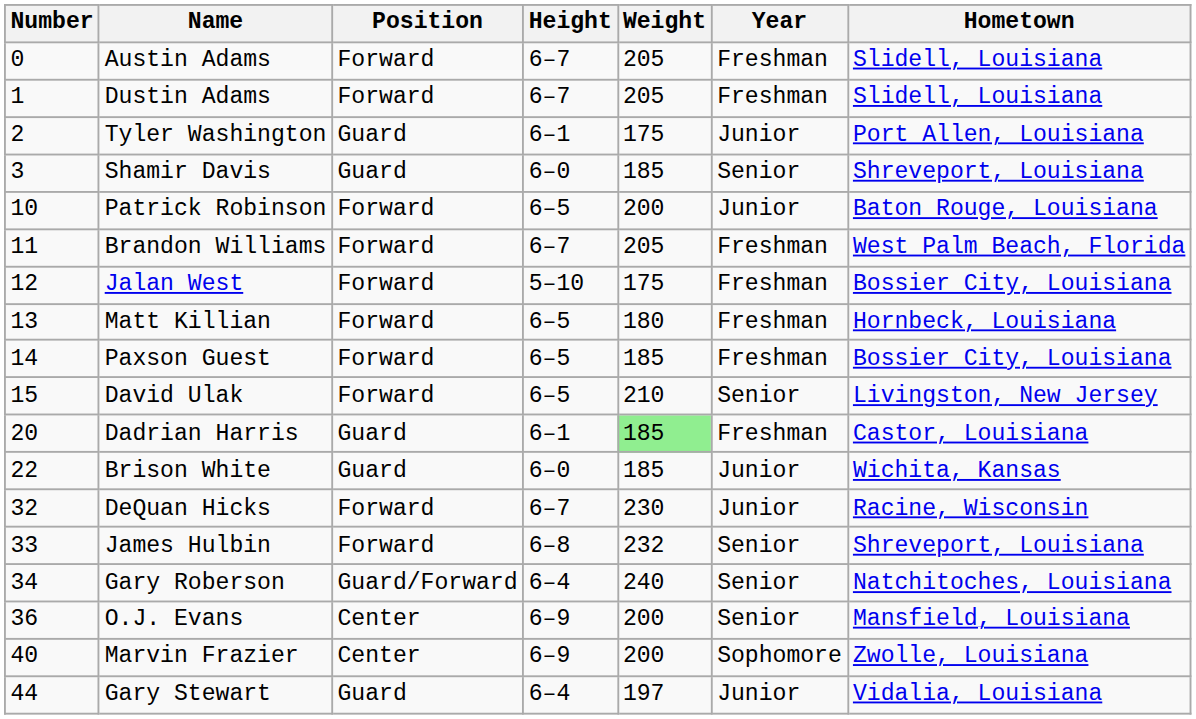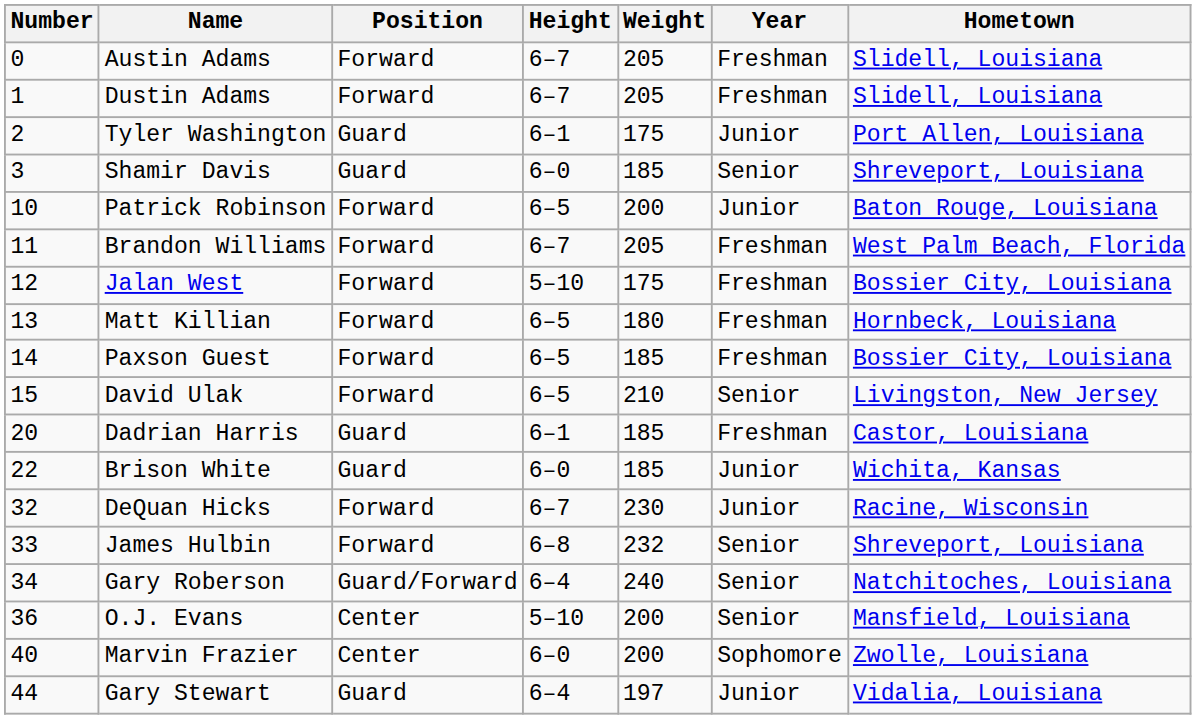Dadrian Harris | Weight: lightgreen background -> no background
O.J. Evans | Height: 6–9 -> 5–10
Marvin Frazier | Height: 6–9 -> 6–0
